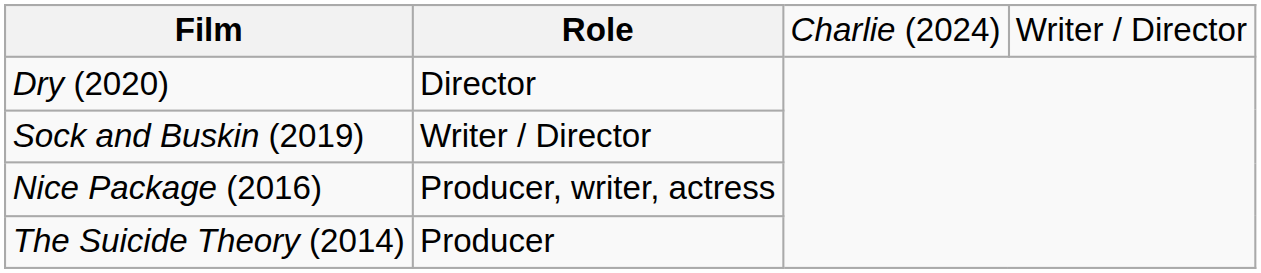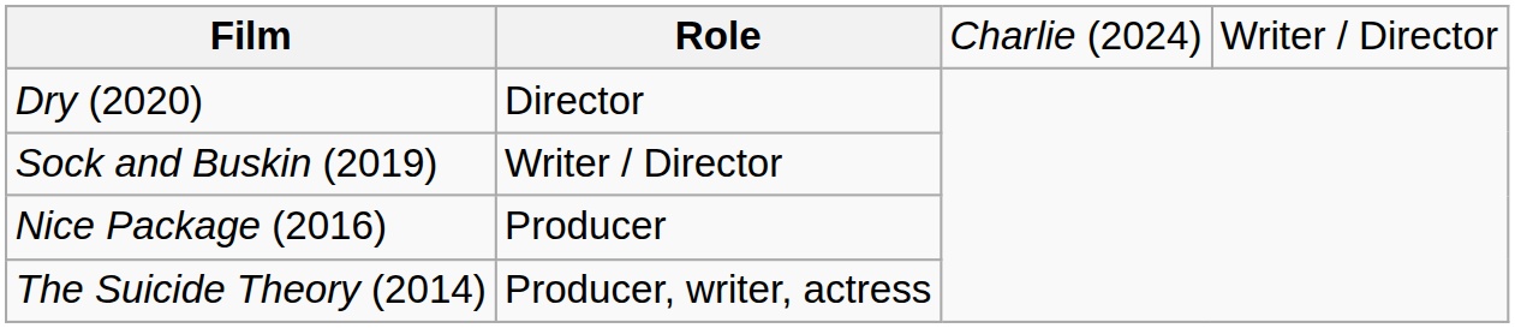Nice Package (2016) | column 2: Producer, writer, actress -> Producer
The Suicide Theory (2014) | column 2: Producer -> Producer, writer, actress
